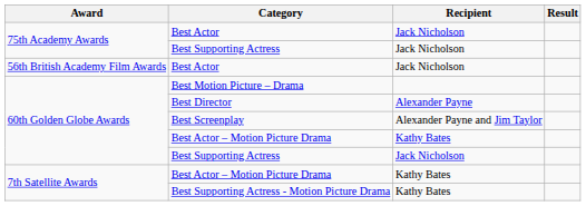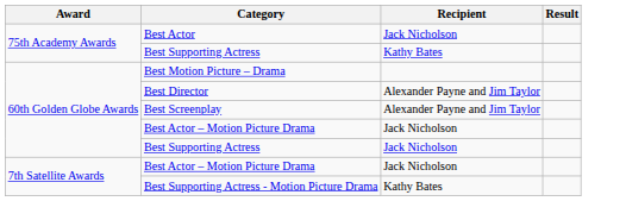75th Academy Awards / Best Supporting Actress | Recipient: Jack Nicholson -> Kathy Bates
- row: 56th British Academy Film Awards | Best Actor | Jack Nicholson
Best Director | Recipient: Alexander Payne -> Alexander Payne and Jim Taylor
60th Golden Globe Awards / Best Actor – Motion Picture Drama | Recipient: Kathy Bates -> Jack Nicholson
7th Satellite Awards / Best Actor – Motion Picture Drama | Recipient: Kathy Bates -> Jack Nicholson
